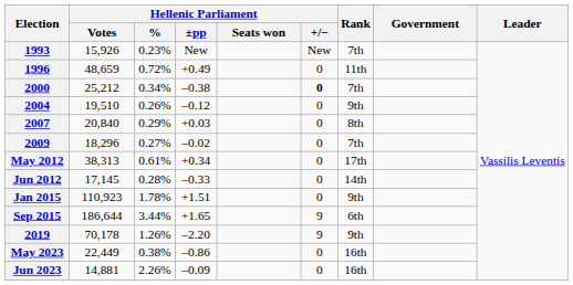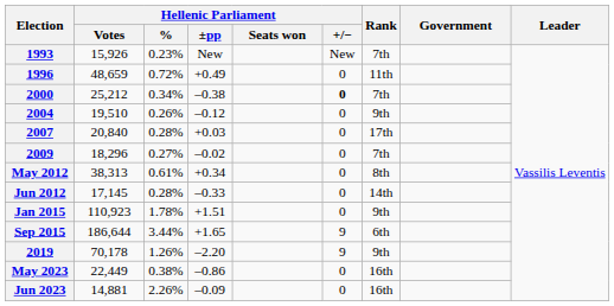2007 | Hellenic Parliament / %: 0.29% -> 0.28%
2007 | Rank: 8th -> 17th
May 2012 | Rank: 17th -> 8th
